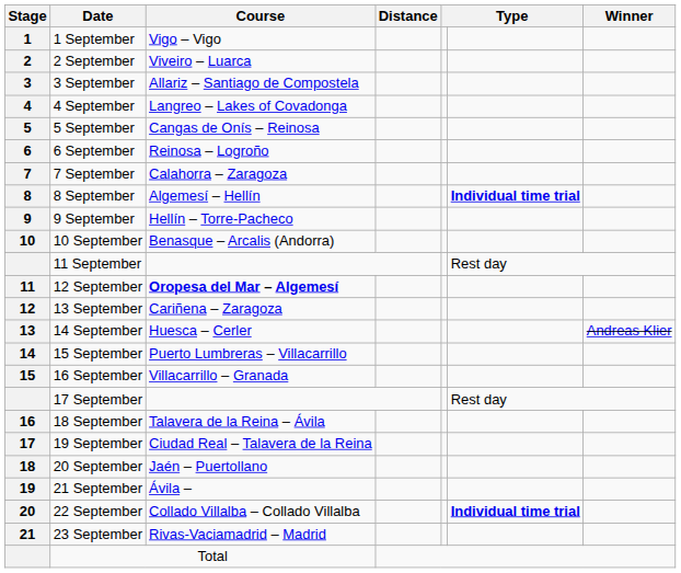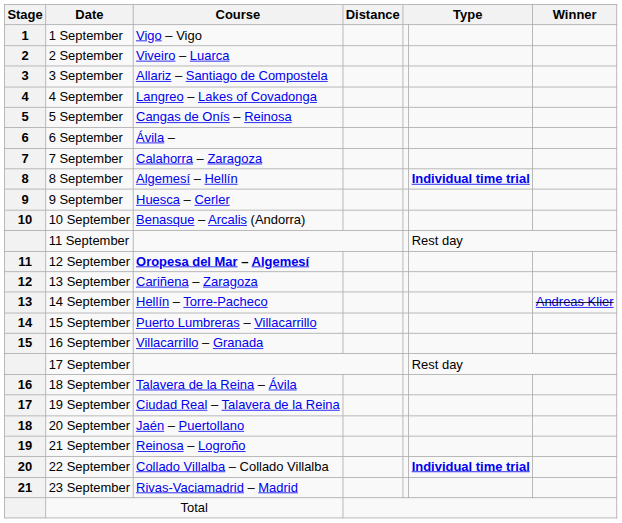6 September | Course: Reinosa – Logroño -> Ávila –
9 September | Course: Hellín – Torre-Pacheco -> Huesca – Cerler
14 September | Course: Huesca – Cerler -> Hellín – Torre-Pacheco
21 September | Course: Ávila – -> Reinosa – Logroño
